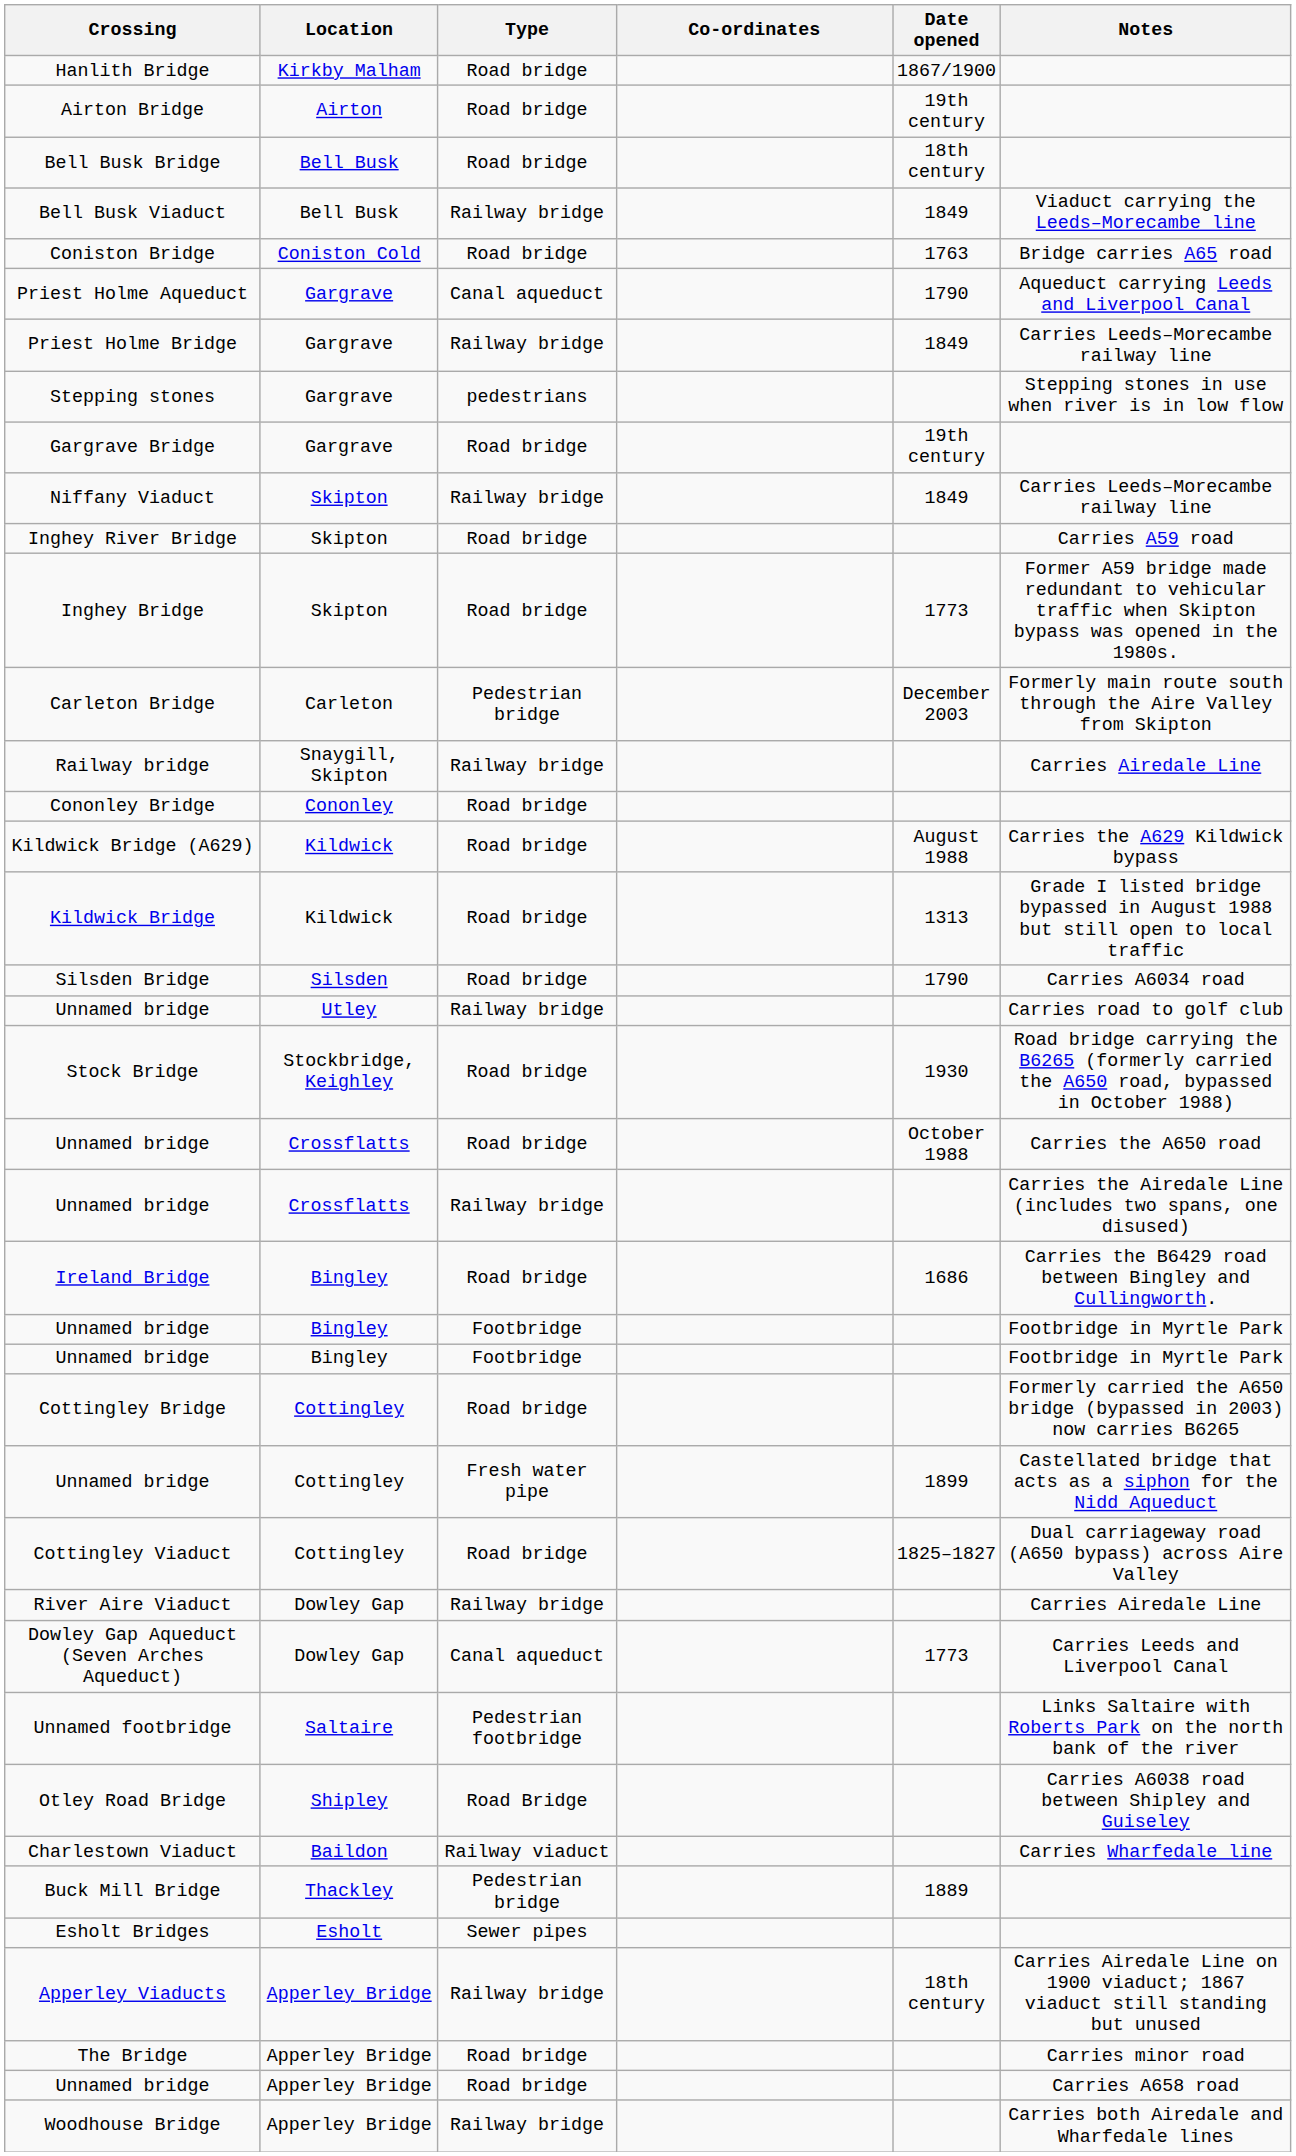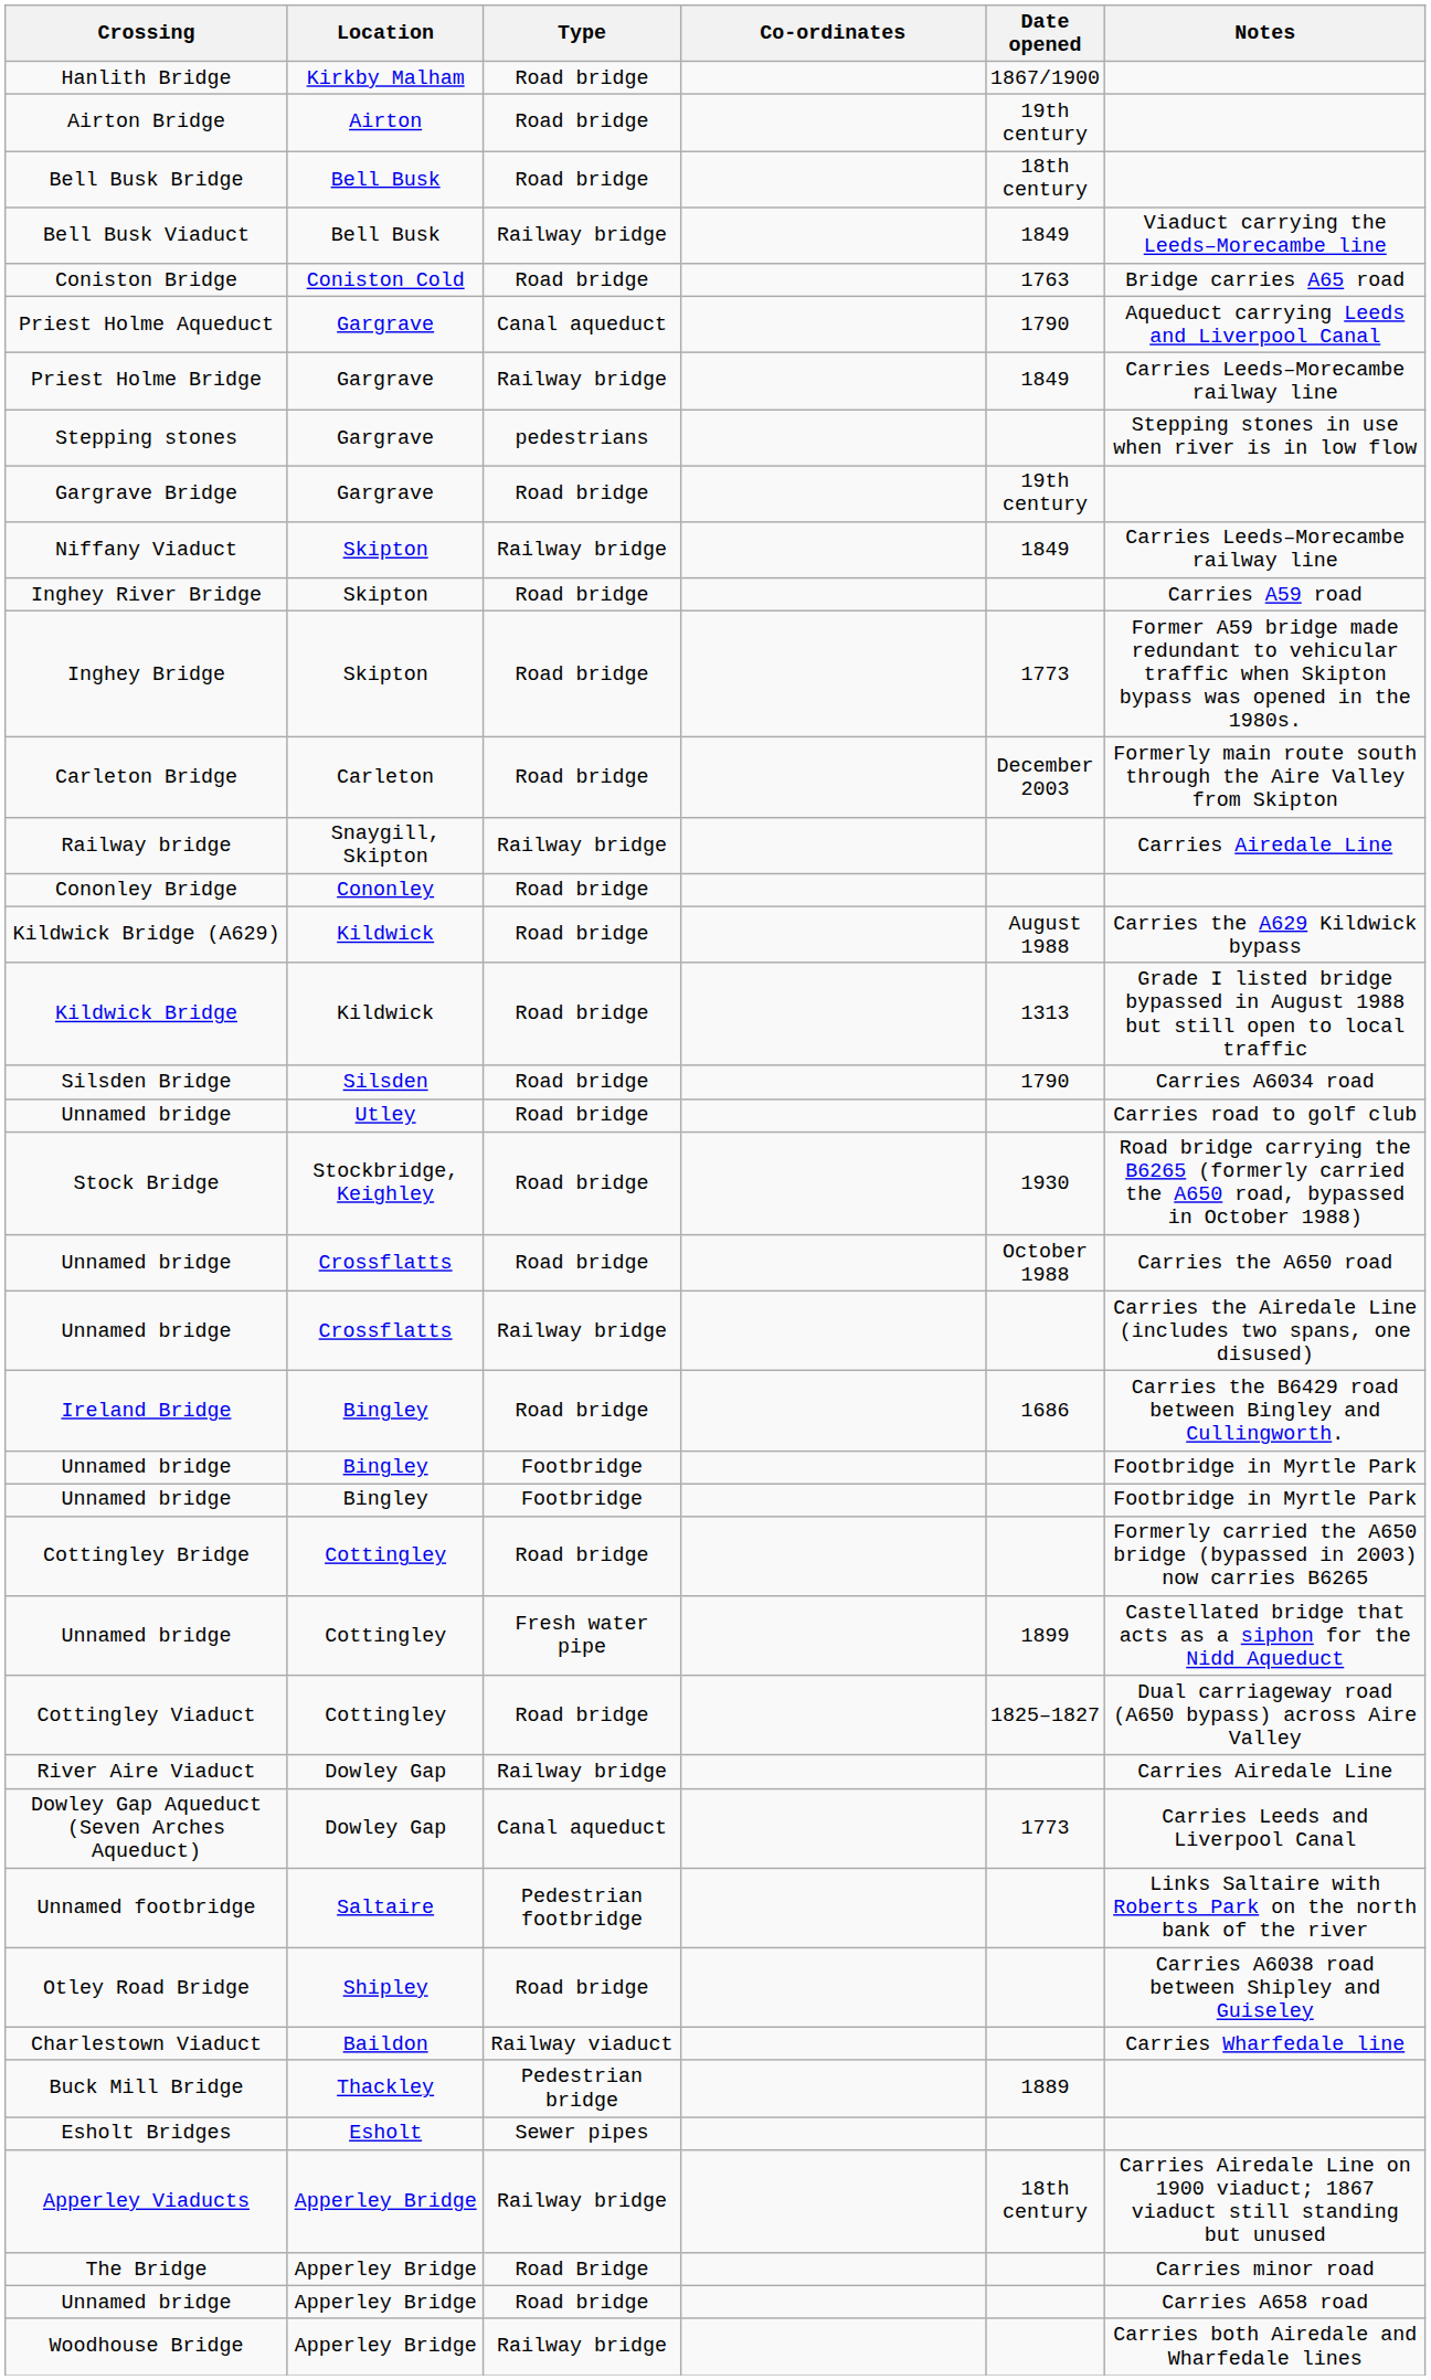Carleton Bridge | Type: Pedestrian bridge -> Road bridge
Unnamed bridge / Utley | Type: Railway bridge -> Road bridge
Otley Road Bridge | Type: Road Bridge -> Road bridge
The Bridge | Type: Road bridge -> Road Bridge
